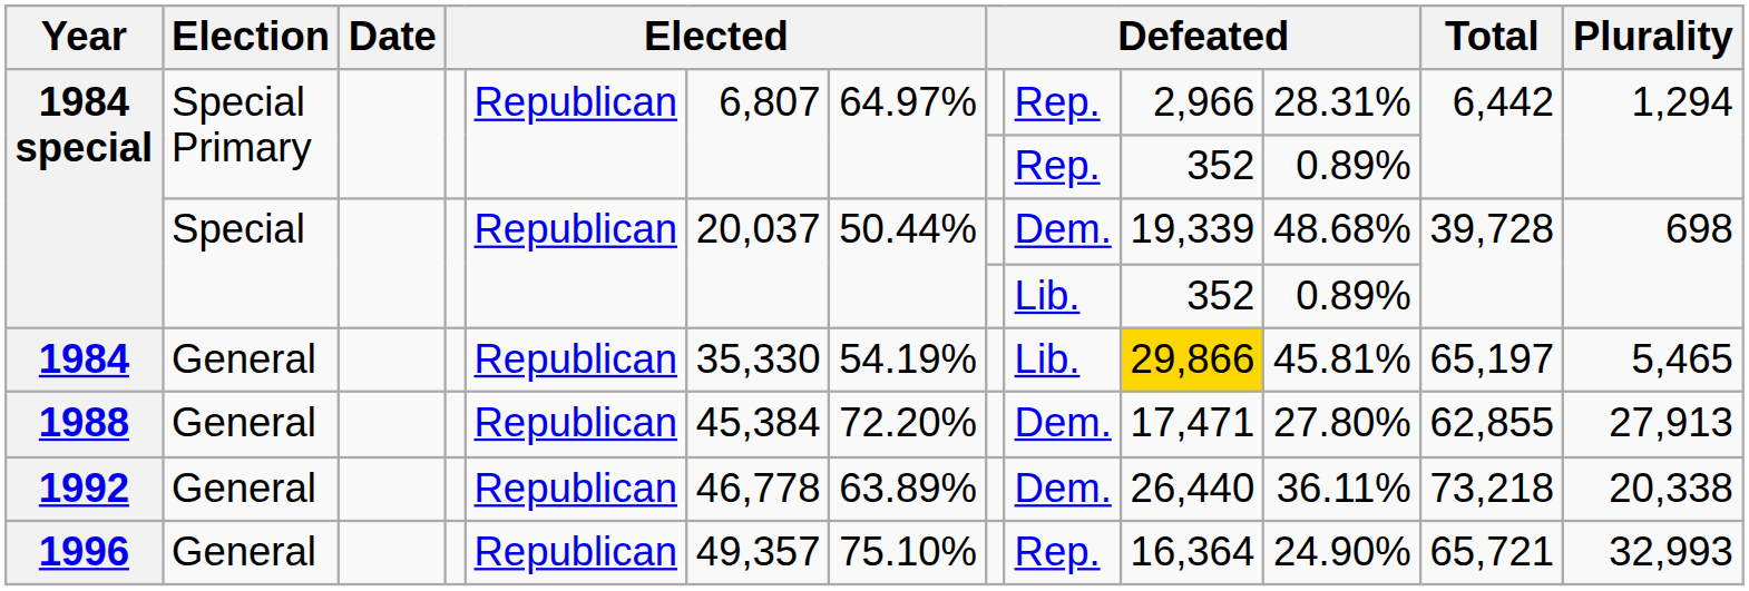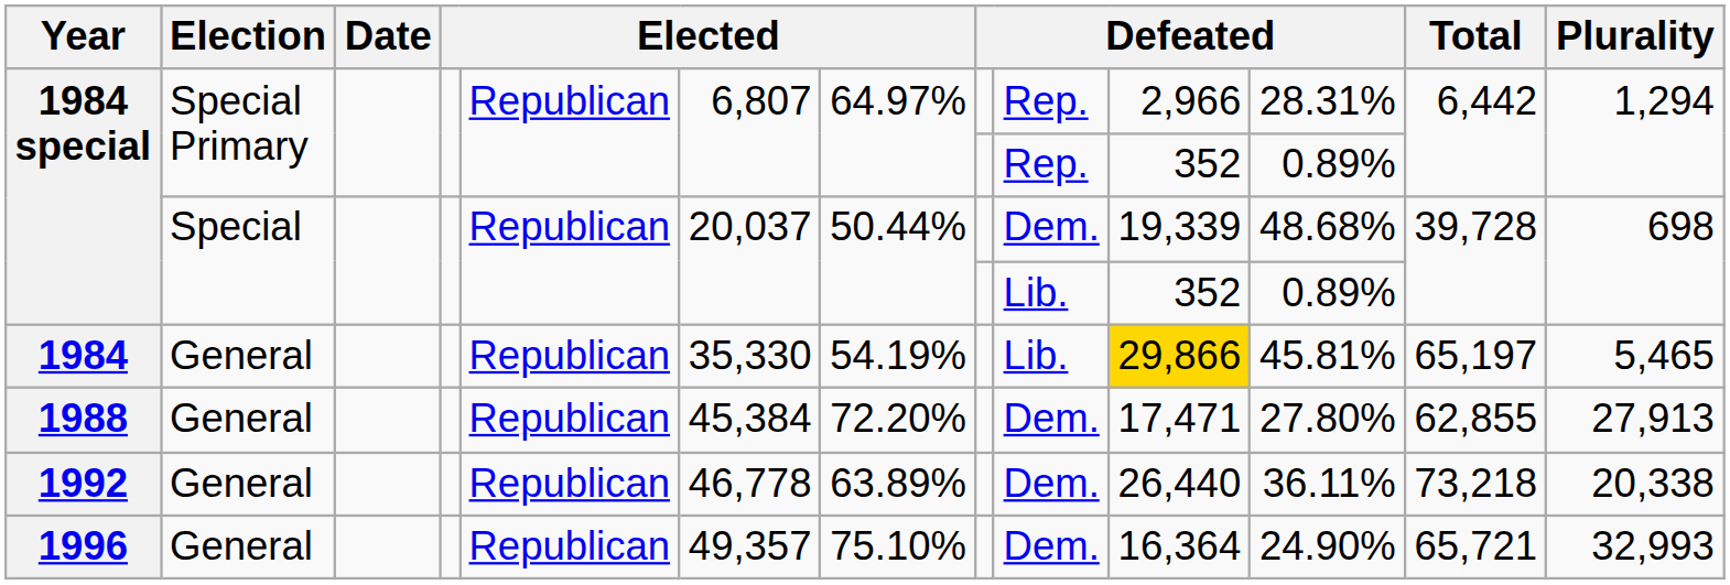1996 | column 9: Rep. -> Dem.
